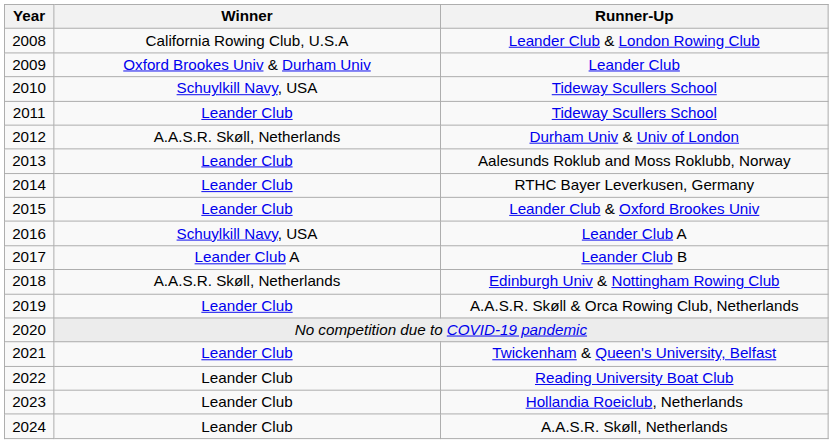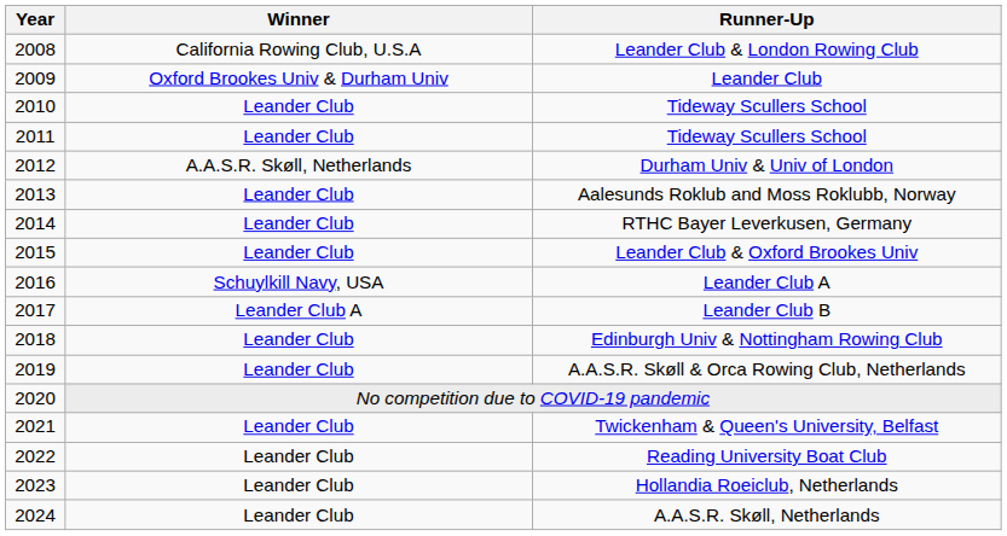2010 / Tideway Scullers School | Winner: Schuylkill Navy, USA -> Leander Club
Edinburgh Univ & Nottingham Rowing Club | Winner: A.A.S.R. Skøll, Netherlands -> Leander Club
